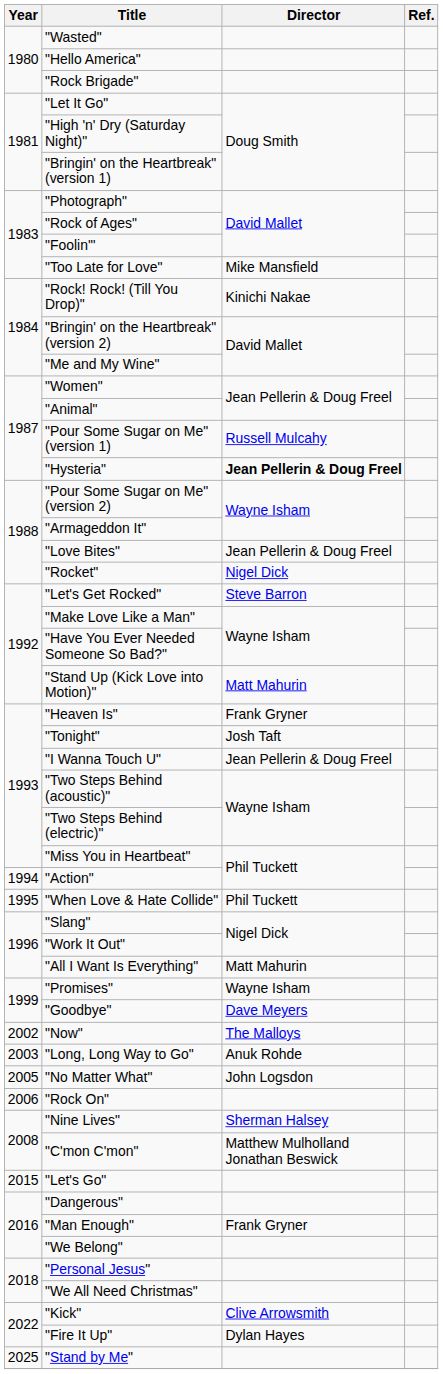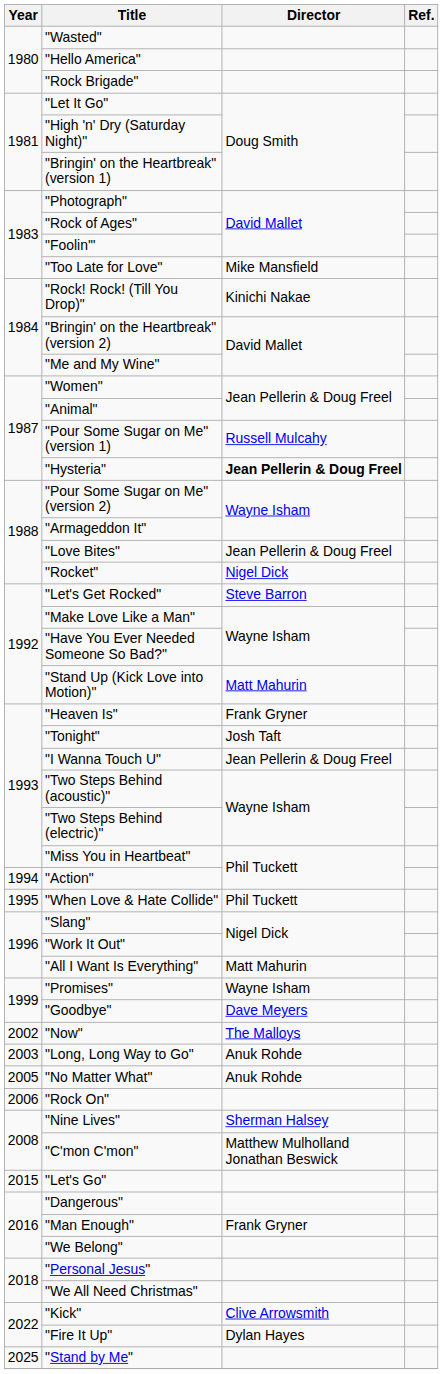"No Matter What" | Director: John Logsdon -> Anuk Rohde
